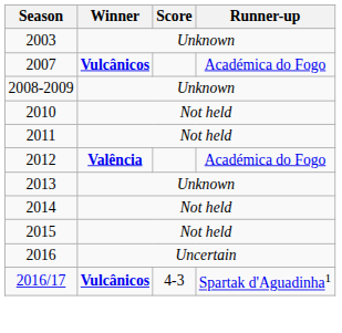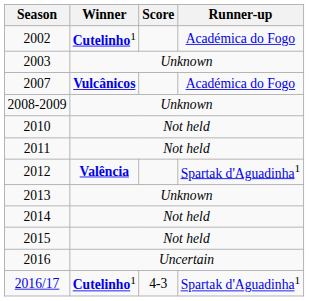+ row: 2002 | Cutelinho1 | Académica do Fogo
2012 | Runner-up: Académica do Fogo -> Spartak d'Aguadinha1
2016/17 | Winner: Vulcânicos -> Cutelinho1
